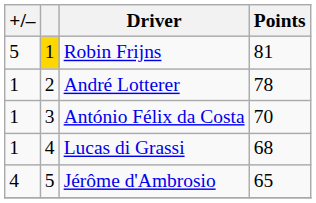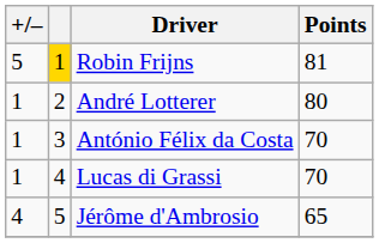André Lotterer | Points: 78 -> 80
Lucas di Grassi | Points: 68 -> 70
